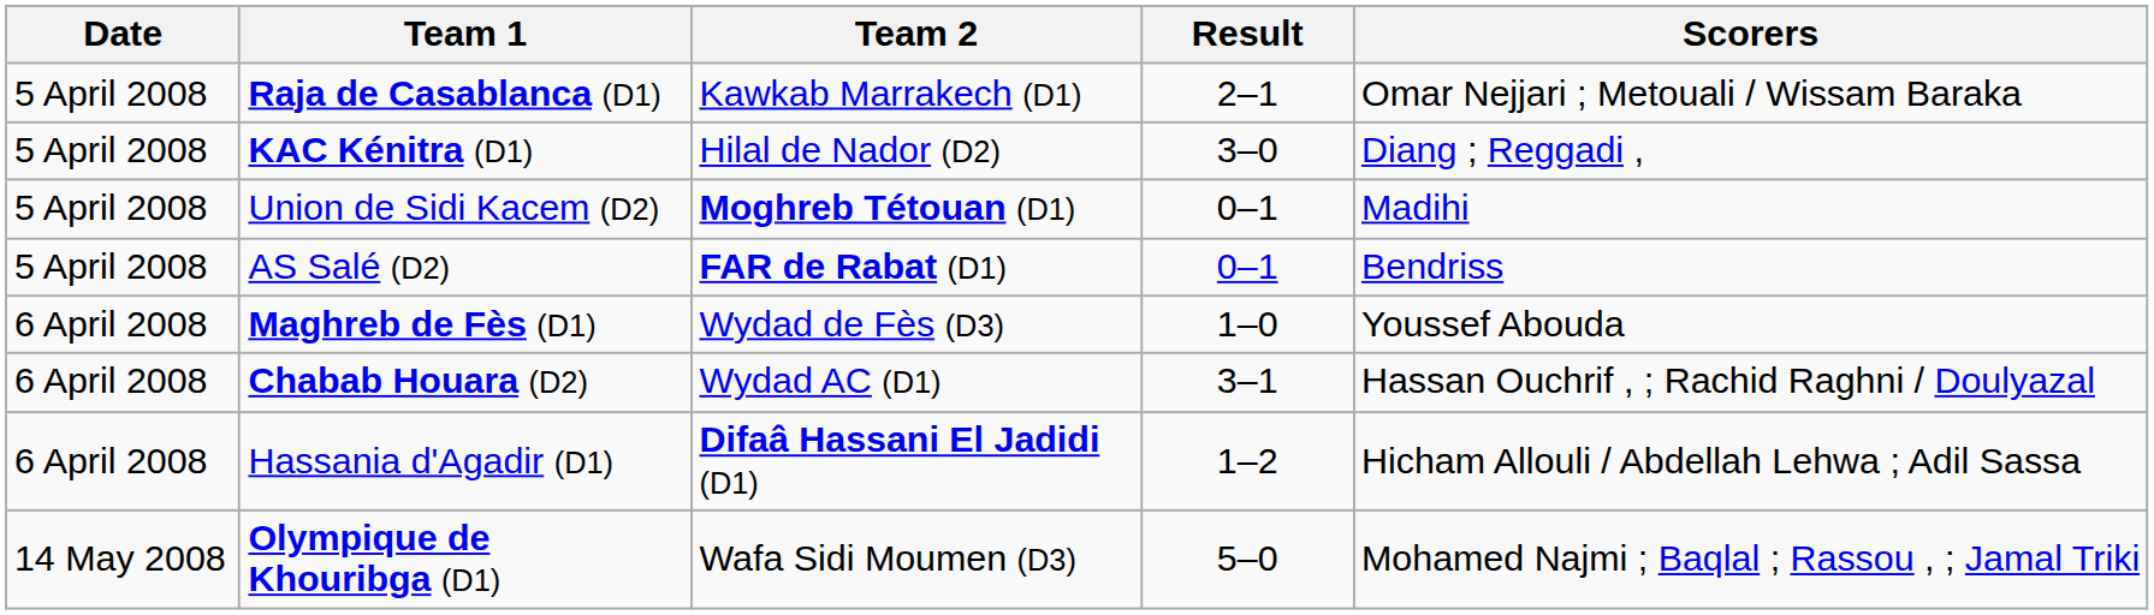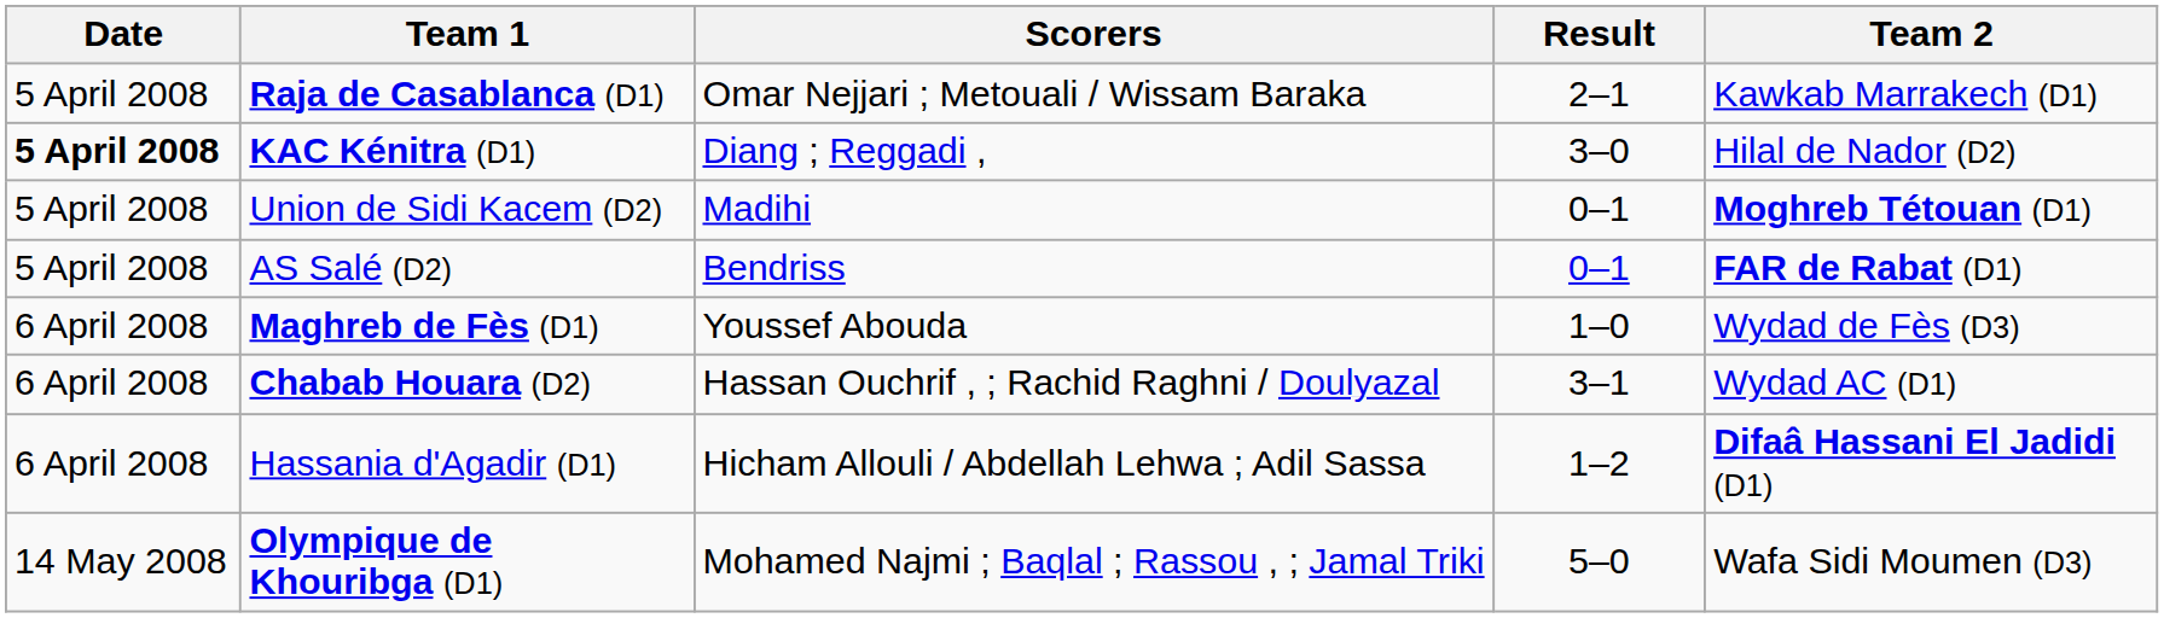columns swapped: Team 2 <-> Scorers
KAC Kénitra (D1) | Date: normal -> bold
